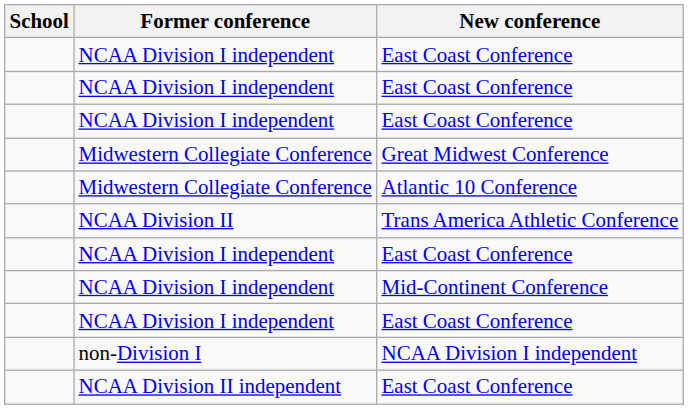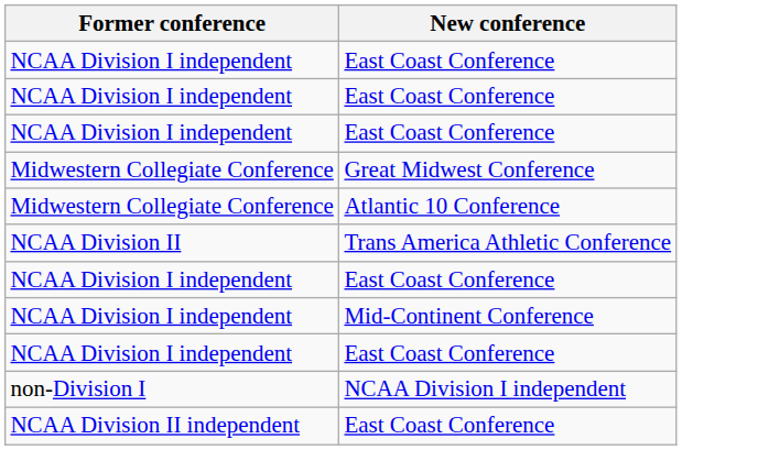- column: School
